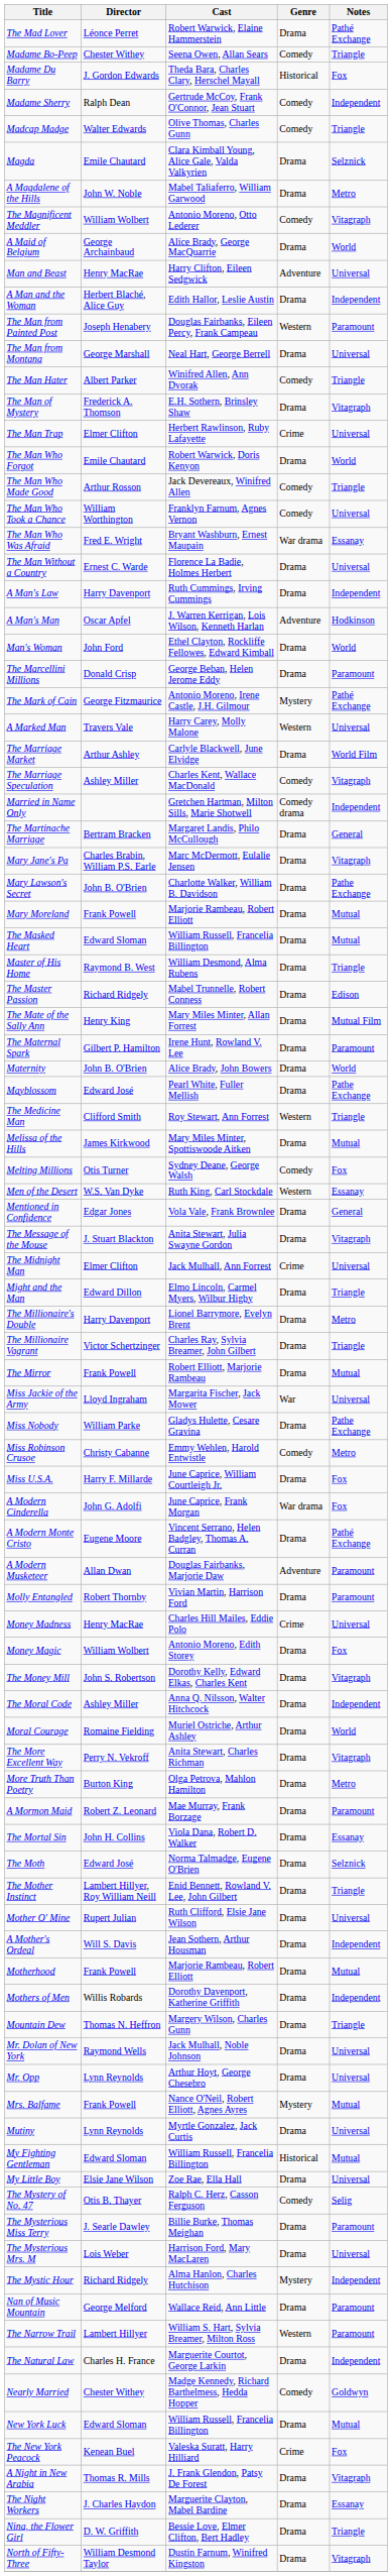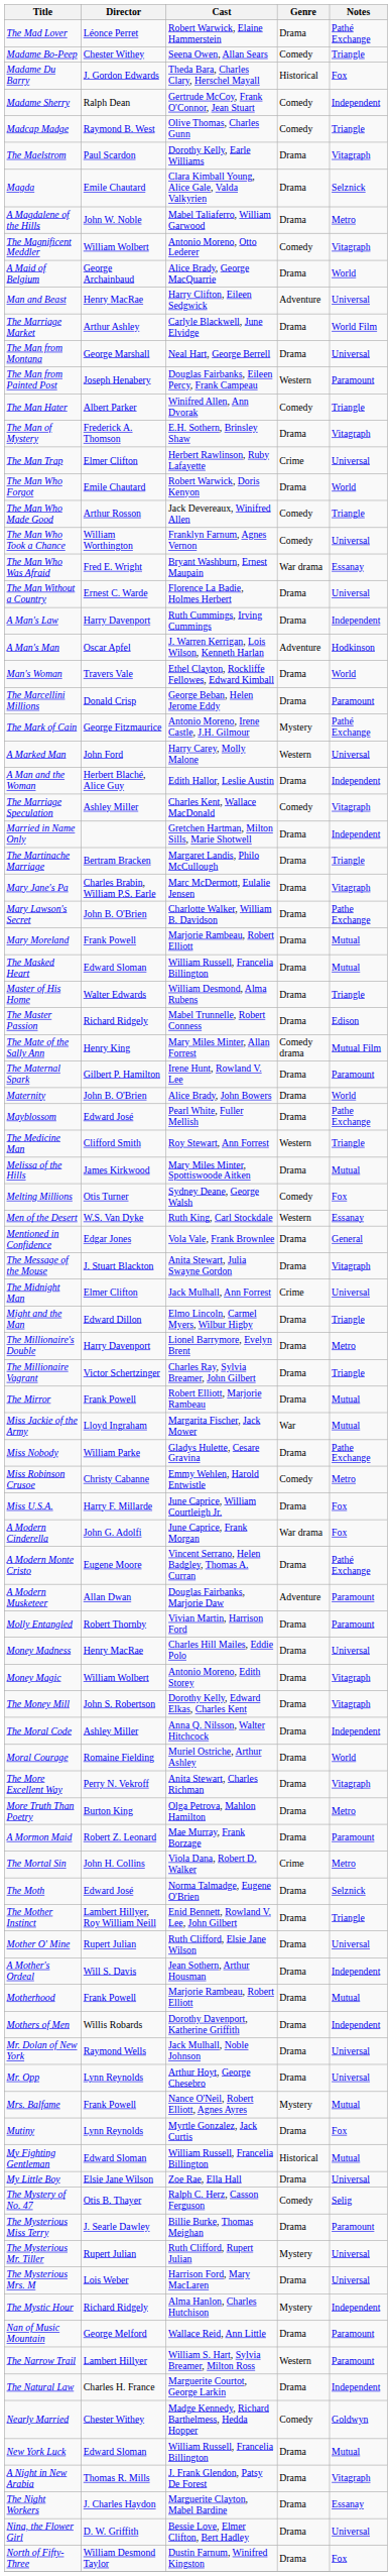Madcap Madge | Director: Walter Edwards -> Raymond B. West
+ row: The Maelstrom | Paul Scardon | Dorothy Kelly, Earle Williams | Drama | Vitagraph
rows swapped: A Man and the Woman <-> The Marriage Market
rows swapped: The Man from Montana <-> The Man from Painted Post
Man's Woman | Director: John Ford -> Travers Vale
A Marked Man | Director: Travers Vale -> John Ford
Married in Name Only | Genre: Comedy drama -> Drama
The Martinache Marriage | Notes: General -> Triangle
Master of His Home | Director: Raymond B. West -> Walter Edwards
The Mate of the Sally Ann | Genre: Drama -> Comedy drama
Miss Jackie of the Army | Notes: Universal -> Mutual
Money Madness | Genre: Crime -> Drama
Money Magic | Notes: Fox -> Vitagraph
The Mortal Sin | Genre: Drama -> Crime
The Mortal Sin | Notes: Essanay -> Metro
- row: Mountain Dew | Thomas N. Heffron | Margery Wilson, Charles Gunn | Drama | Triangle
Mutiny | Notes: Universal -> Fox
+ row: The Mysterious Mr. Tiller | Rupert Julian | Ruth Clifford, Rupert Julian | Mystery | Universal
- row: The New York Peacock | Kenean Buel | Valeska Suratt, Harry Hilliard | Crime | Fox
Nina, the Flower Girl | Notes: Triangle -> Universal
North of Fifty-Three | Notes: Vitagraph -> Fox
